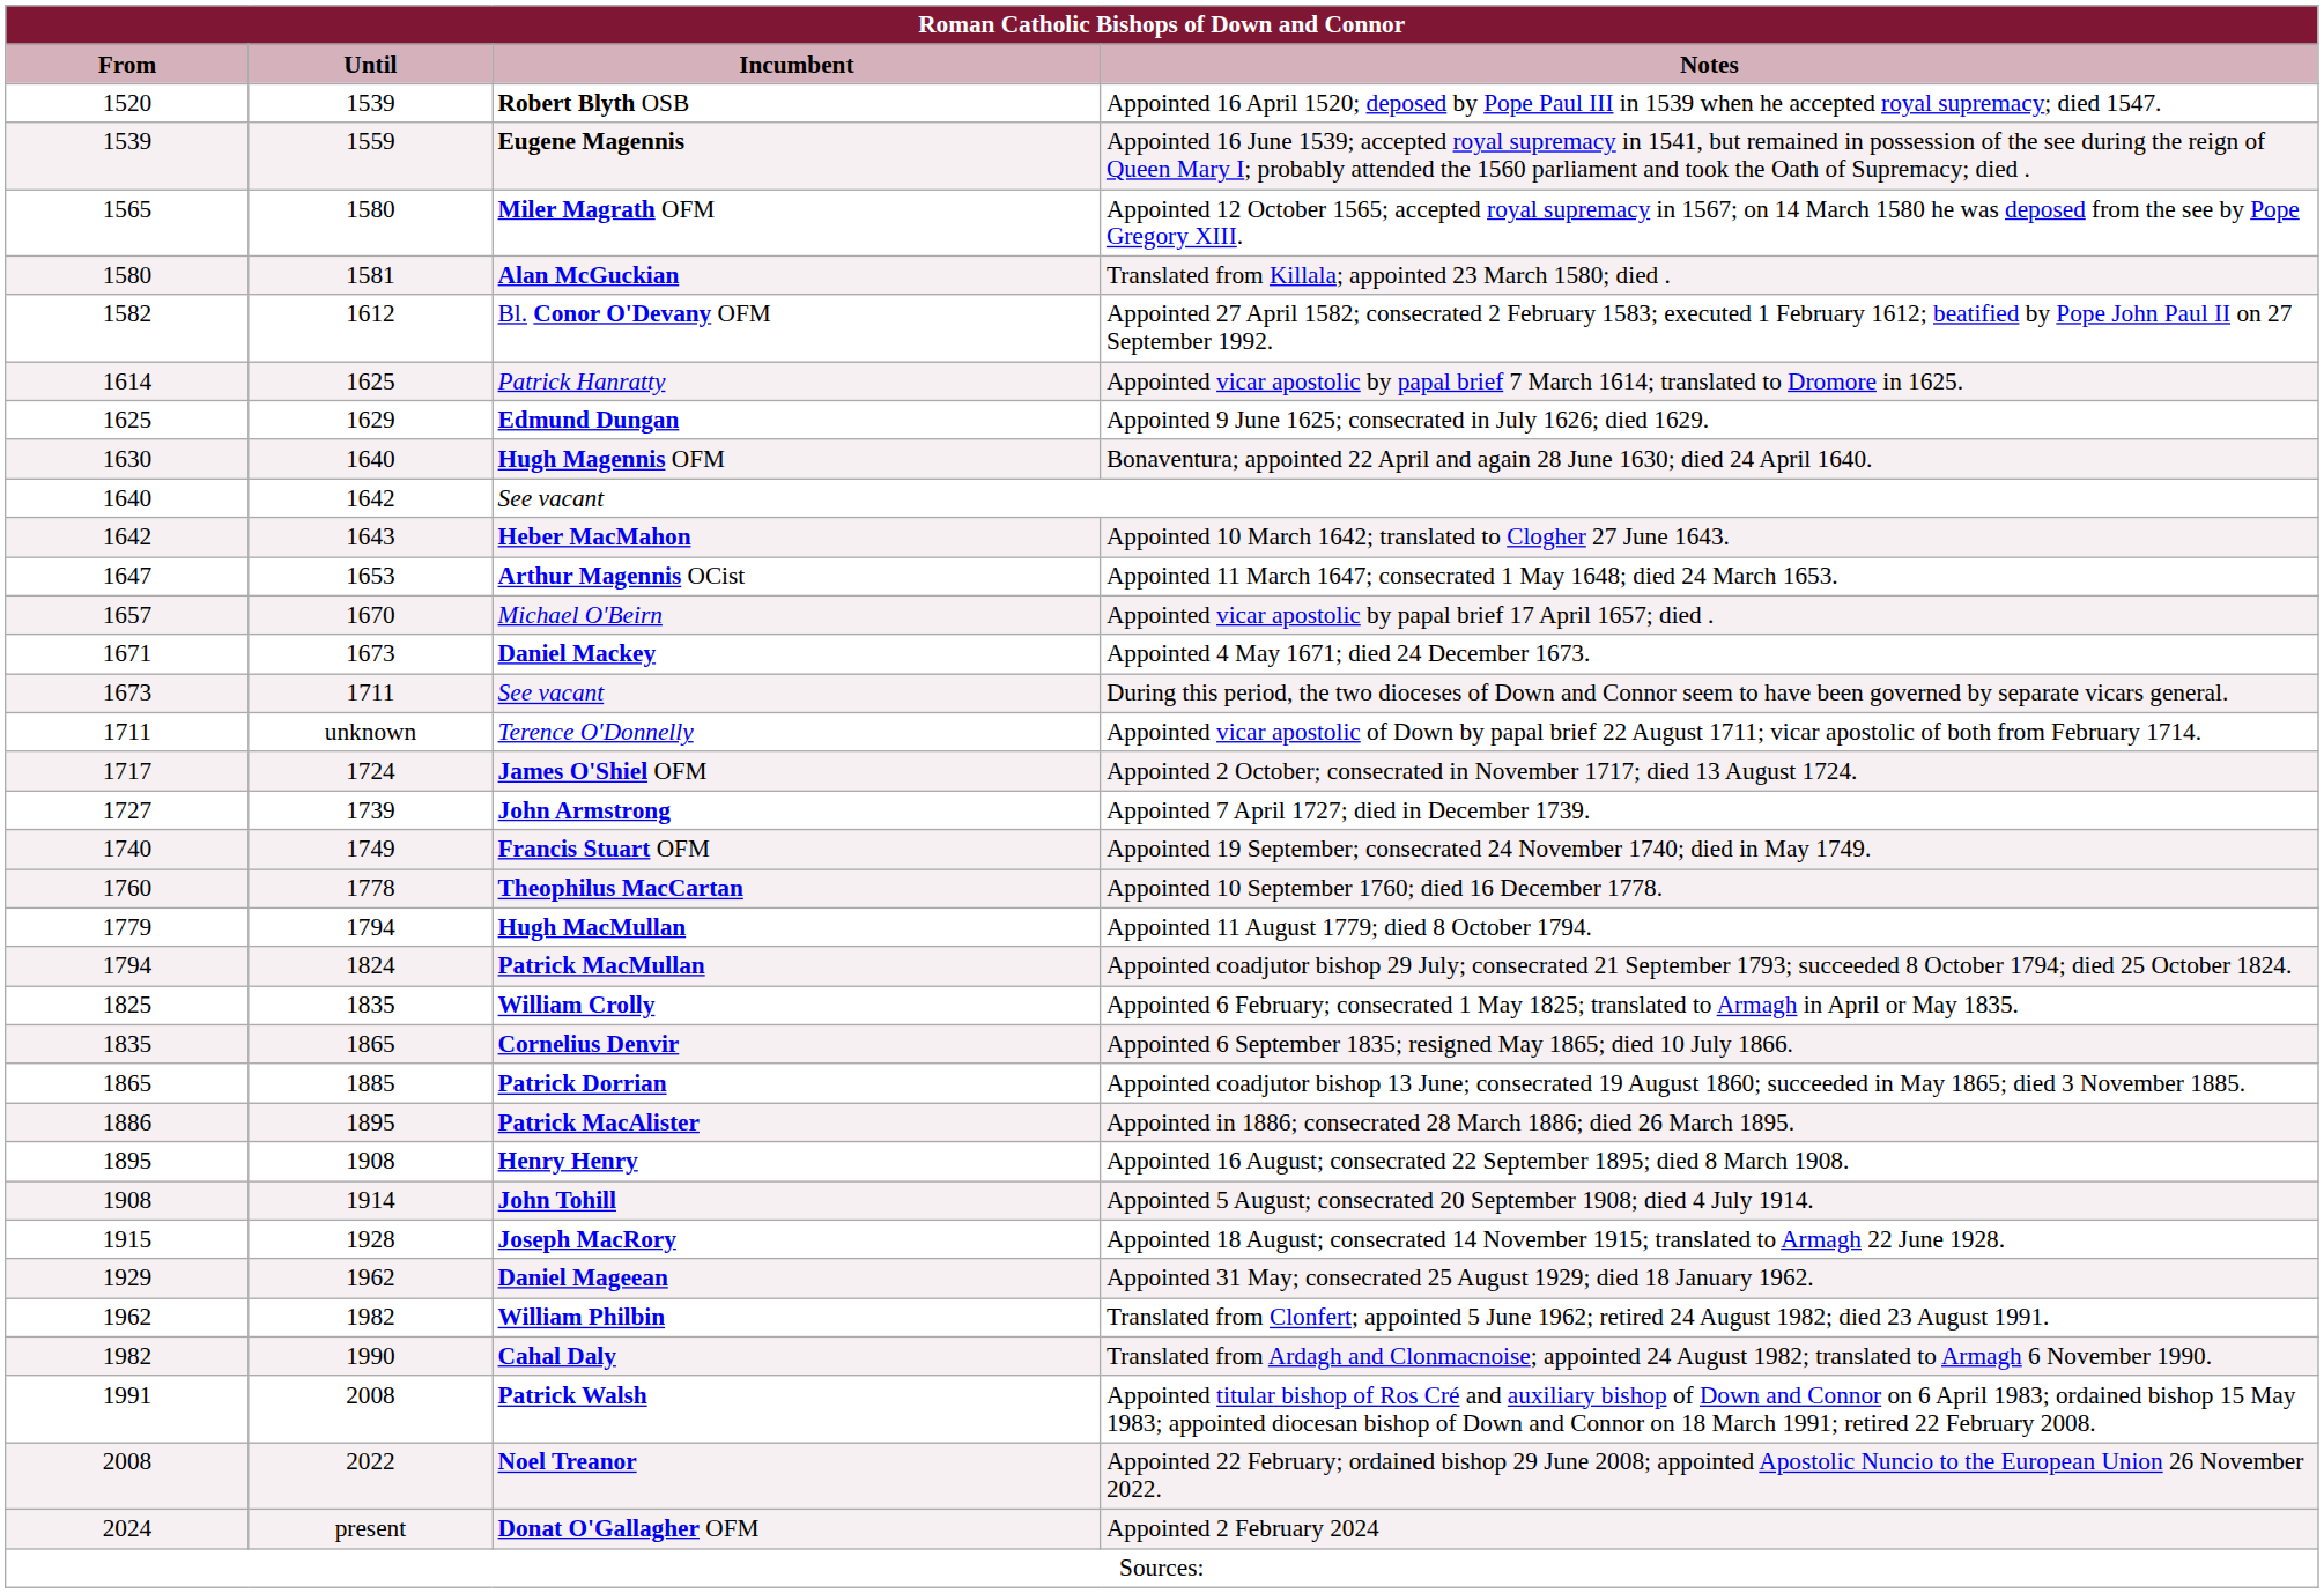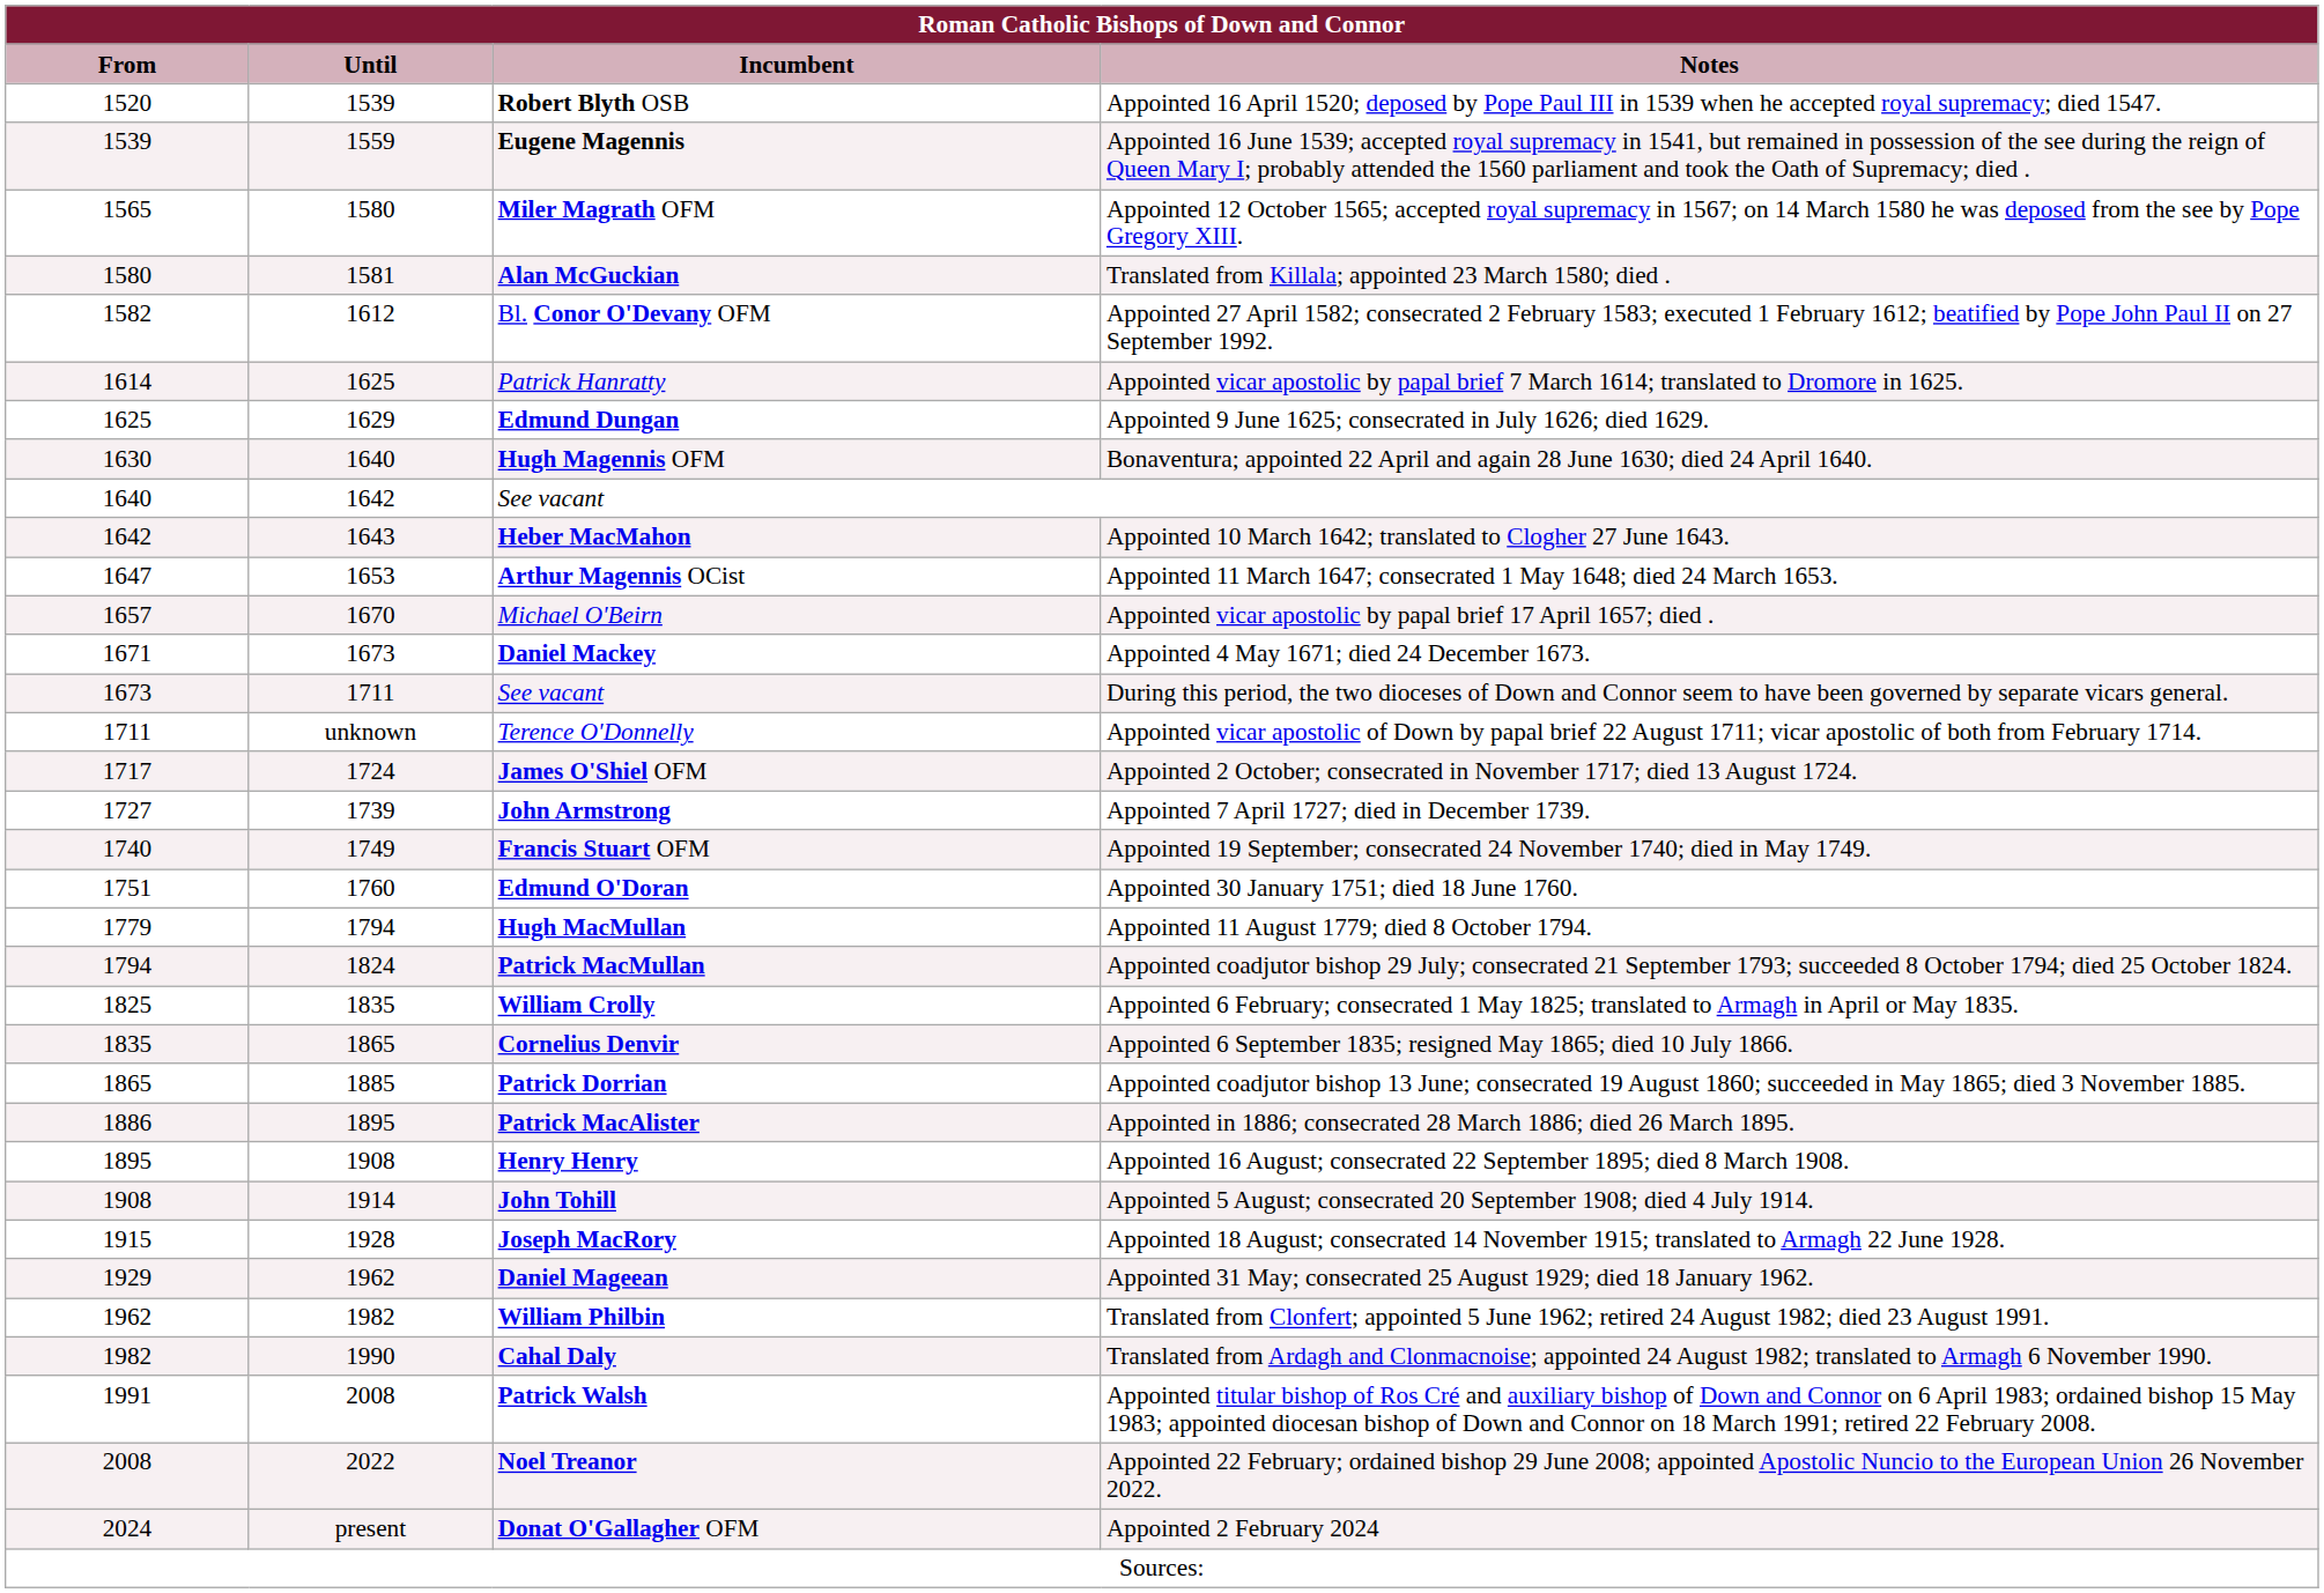+ row: 1751 | 1760 | Edmund O'Doran | Appointed 30 January 1751; died 18 June 1760.
- row: 1760 | 1778 | Theophilus MacCartan | Appointed 10 September 1760; died 16 December 1778.
